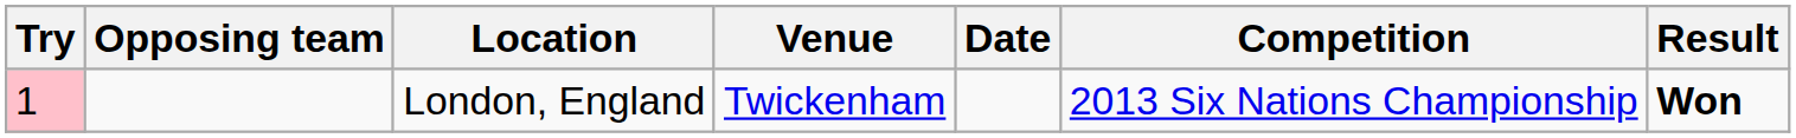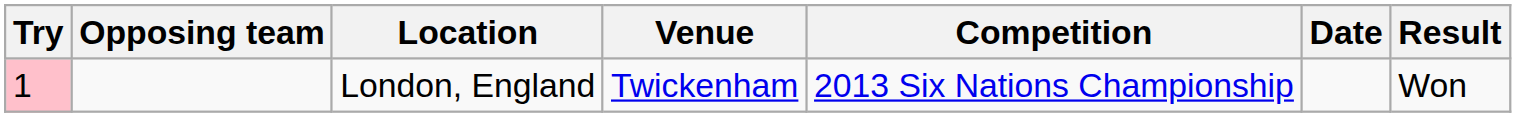columns swapped: Competition <-> Date
London, England | Result: bold -> normal
